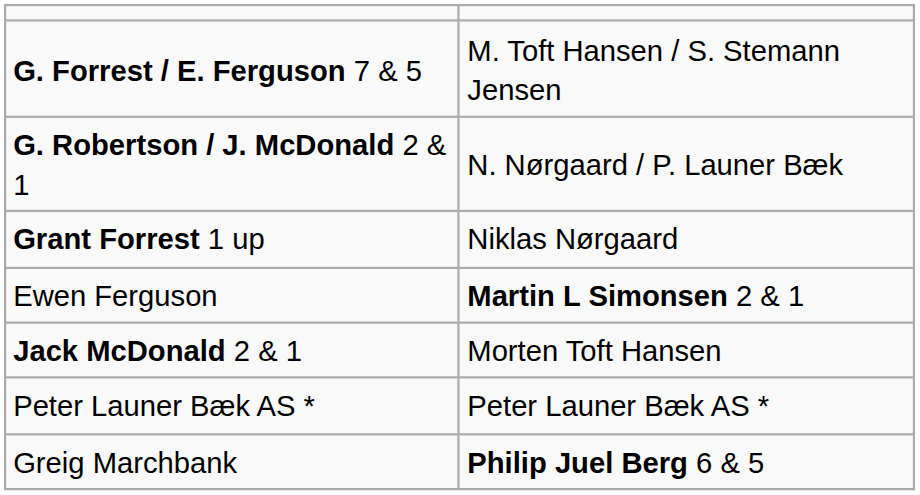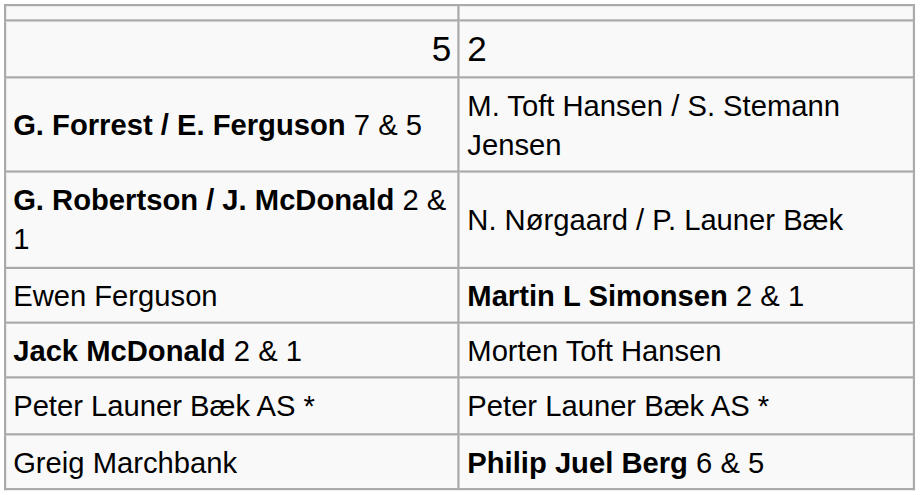+ row: 5 | 2
- row: Grant Forrest 1 up | Niklas Nørgaard
